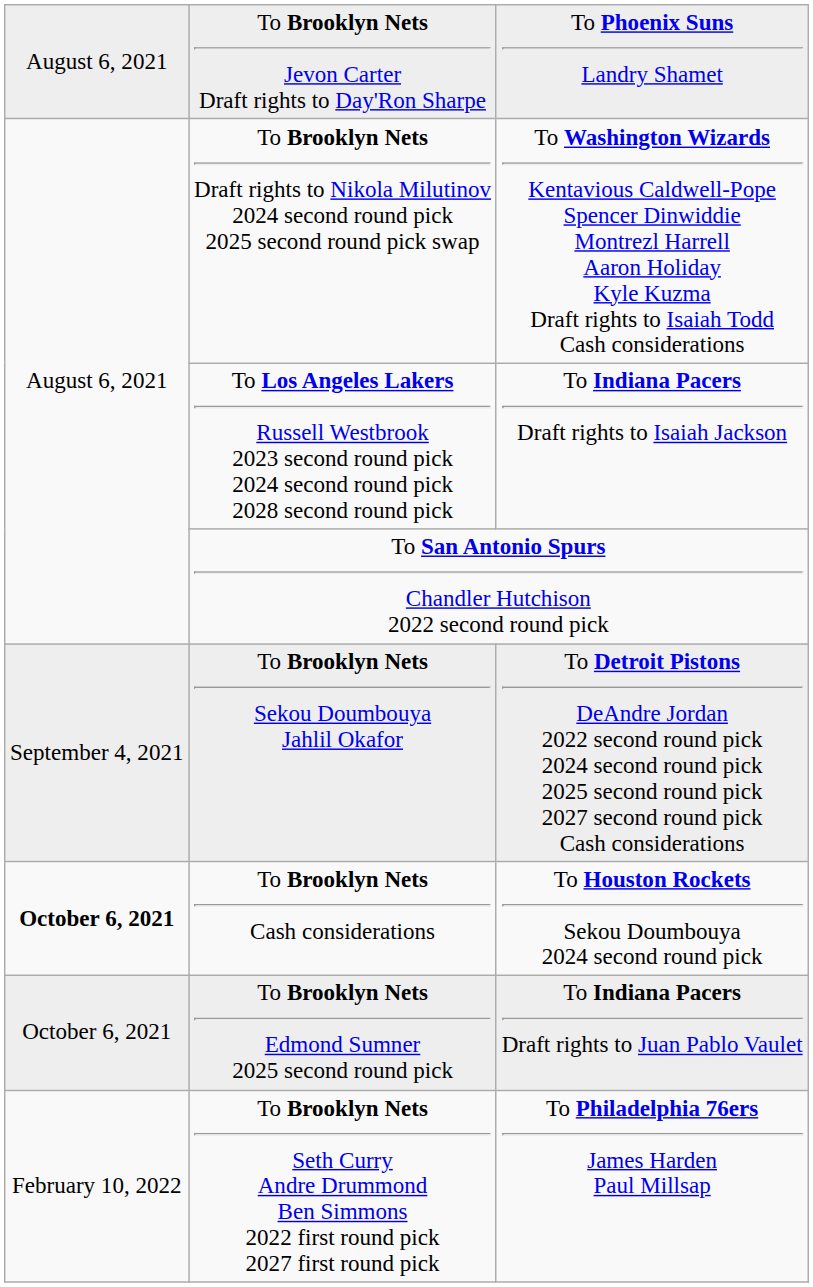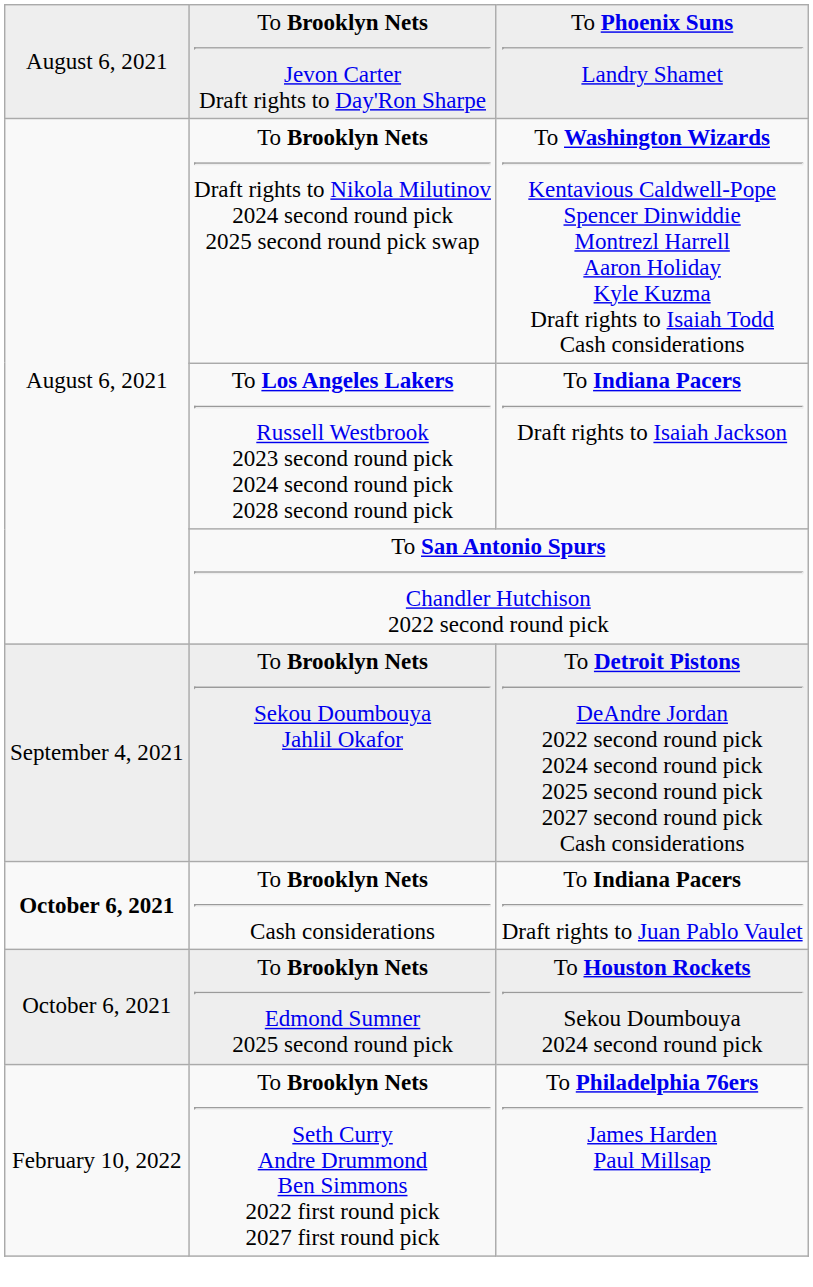To Brooklyn Nets Cash considerations | column 3: To Houston Rockets Sekou Doumbouya 2024 second round pick -> To Indiana Pacers Draft rights to Juan Pablo Vaulet
To Brooklyn Nets Edmond Sumner 2025 second round pick | column 3: To Indiana Pacers Draft rights to Juan Pablo Vaulet -> To Houston Rockets Sekou Doumbouya 2024 second round pick
